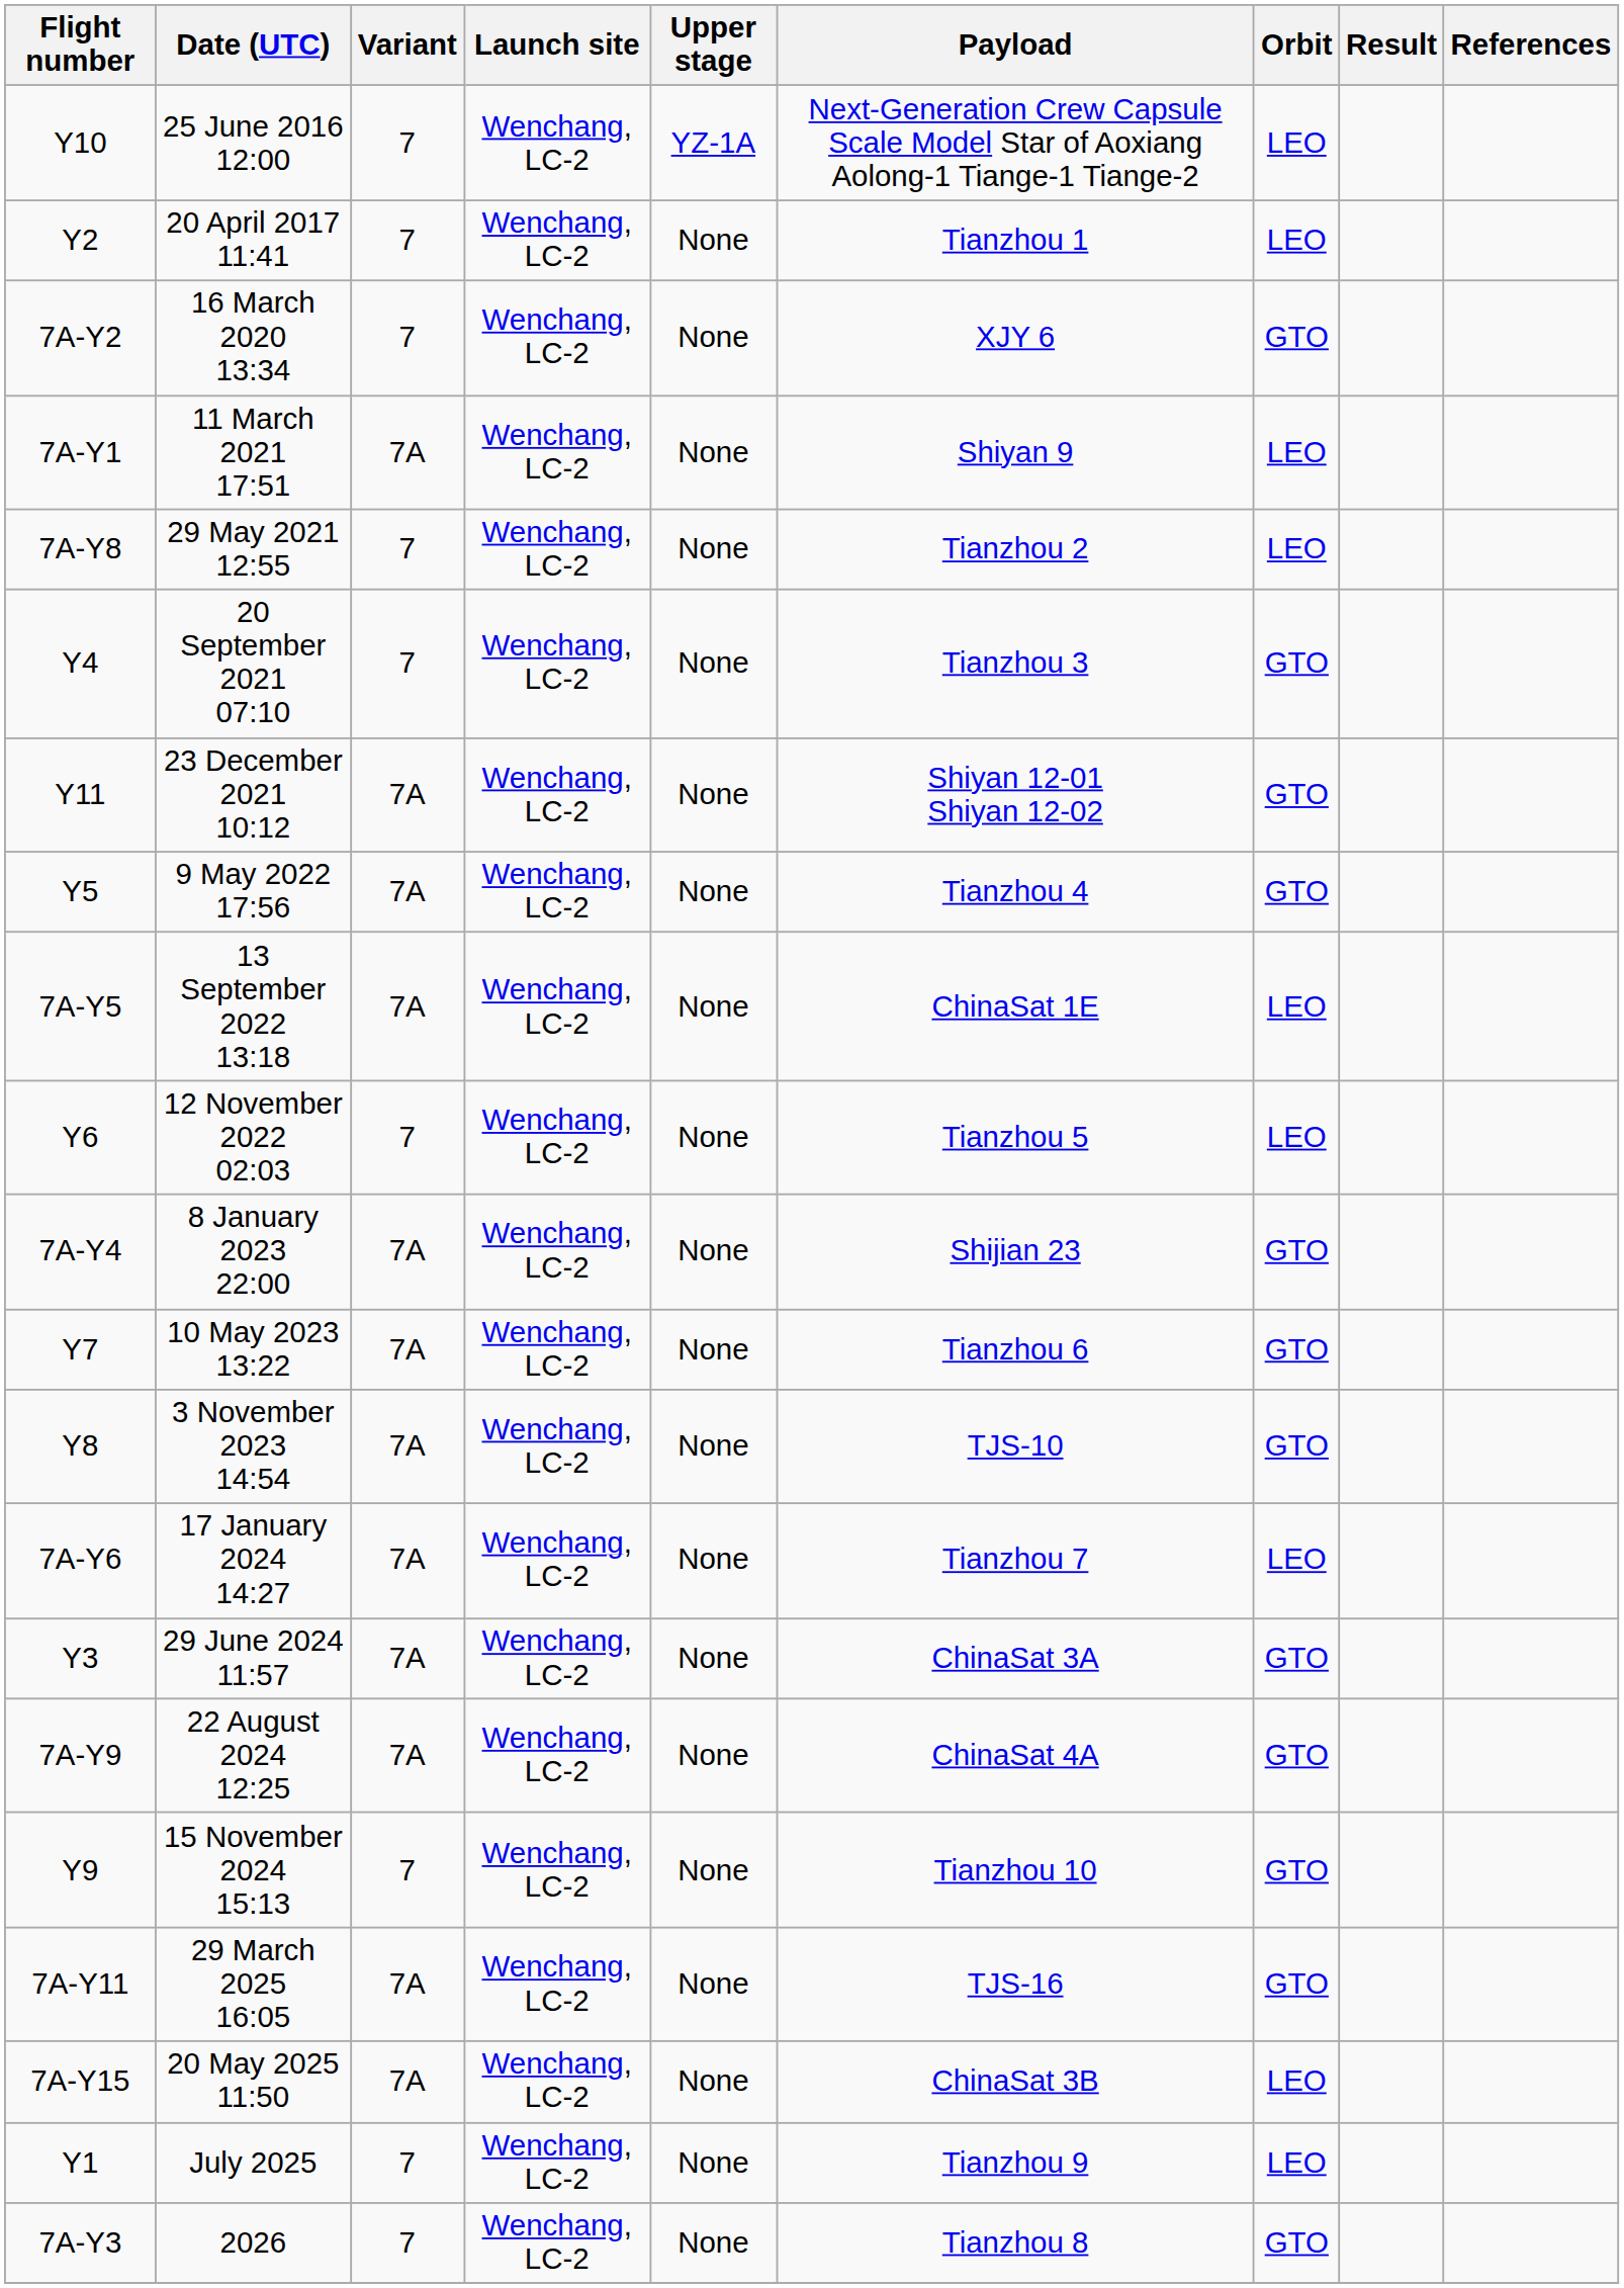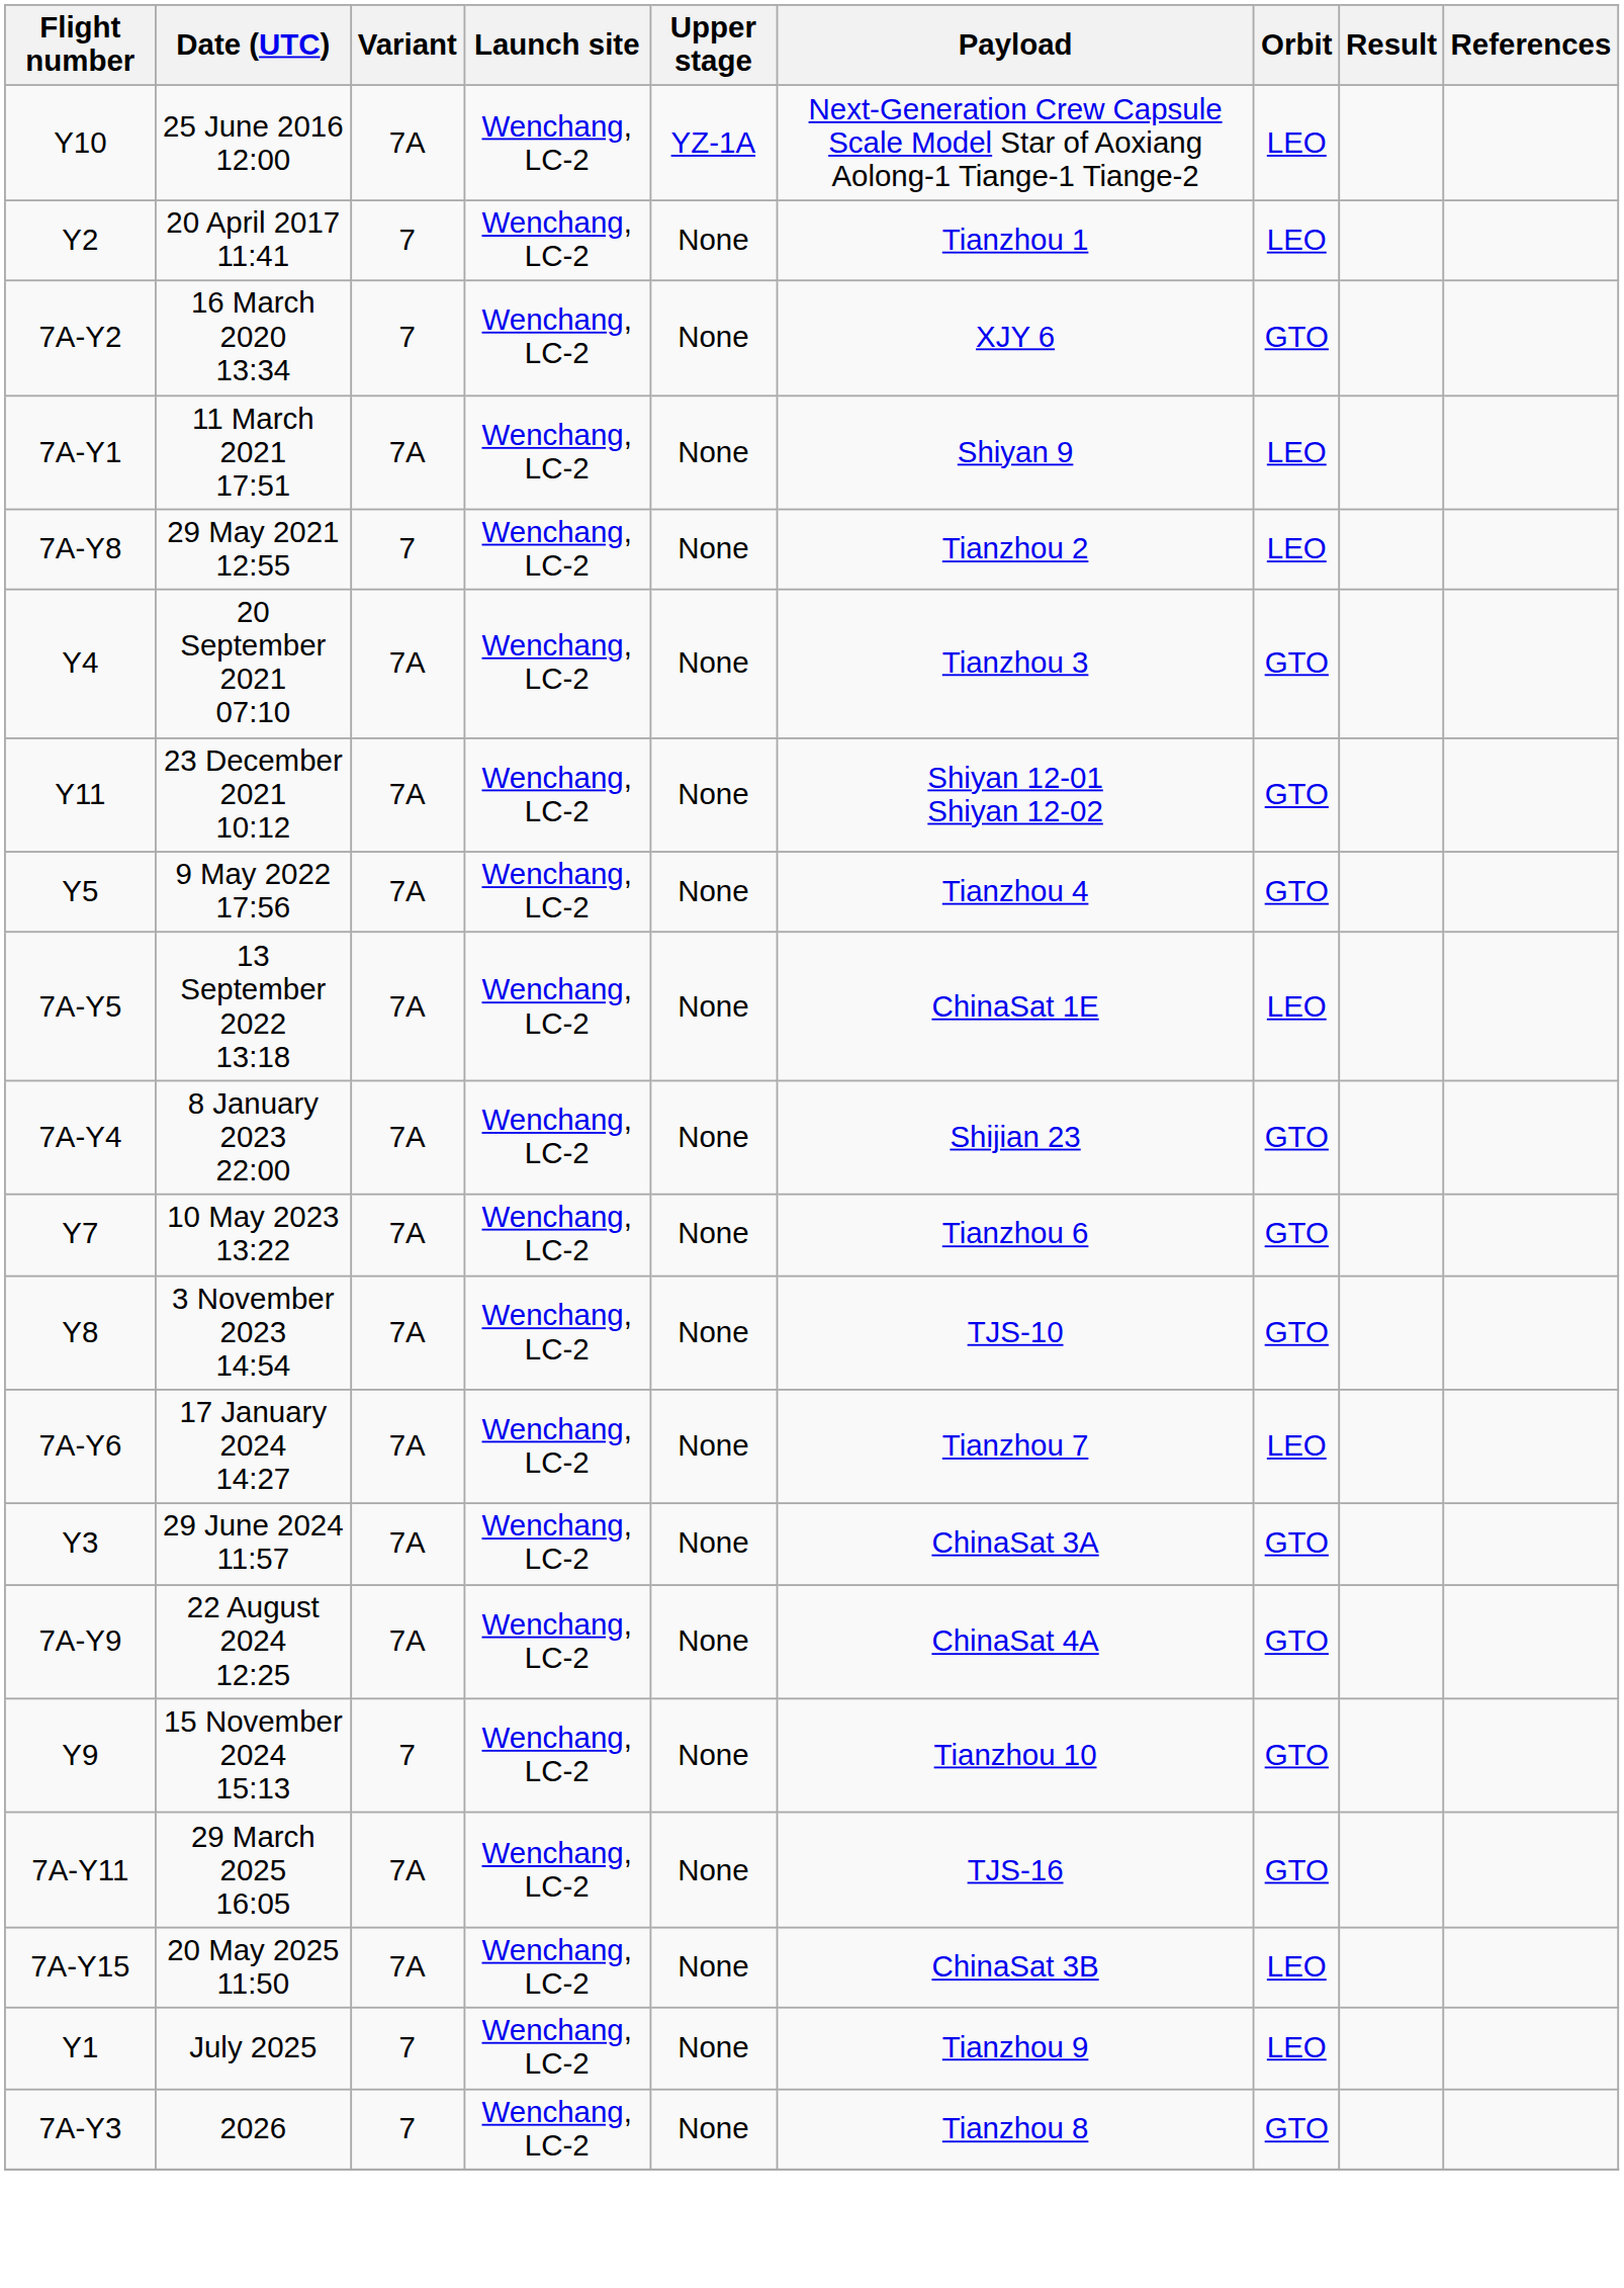25 June 2016 12:00 | Variant: 7 -> 7A
20 September 2021 07:10 | Variant: 7 -> 7A
- row: Y6 | 12 November 2022 02:03 | 7 | Wenchang, LC-2 | None | Tianzhou 5 | LEO
